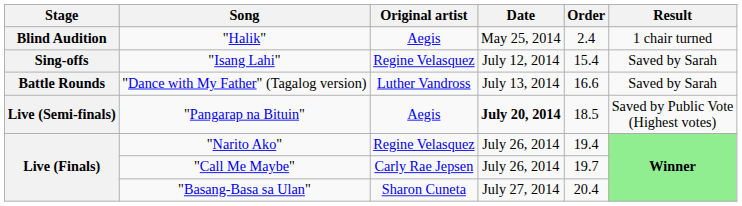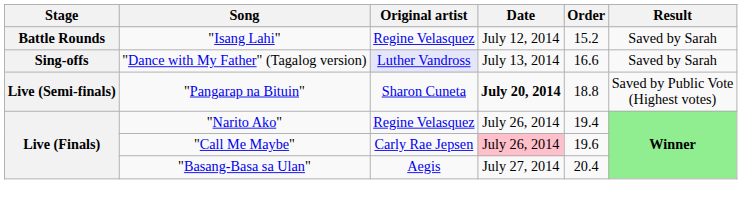- row: Blind Audition | "Halik" | Aegis | May 25, 2014 | 2.4 | 1 chair turned
"Isang Lahi" | Stage: Sing-offs -> Battle Rounds
"Isang Lahi" | Order: 15.4 -> 15.2
"Dance with My Father" (Tagalog version) | Stage: Battle Rounds -> Sing-offs
"Dance with My Father" (Tagalog version) | Original artist: no background -> lavender background
"Pangarap na Bituin" | Original artist: Aegis -> Sharon Cuneta
"Pangarap na Bituin" | Order: 18.5 -> 18.8
"Call Me Maybe" | Date: no background -> pink background
"Call Me Maybe" | Order: 19.7 -> 19.6
"Basang-Basa sa Ulan" | Original artist: Sharon Cuneta -> Aegis
